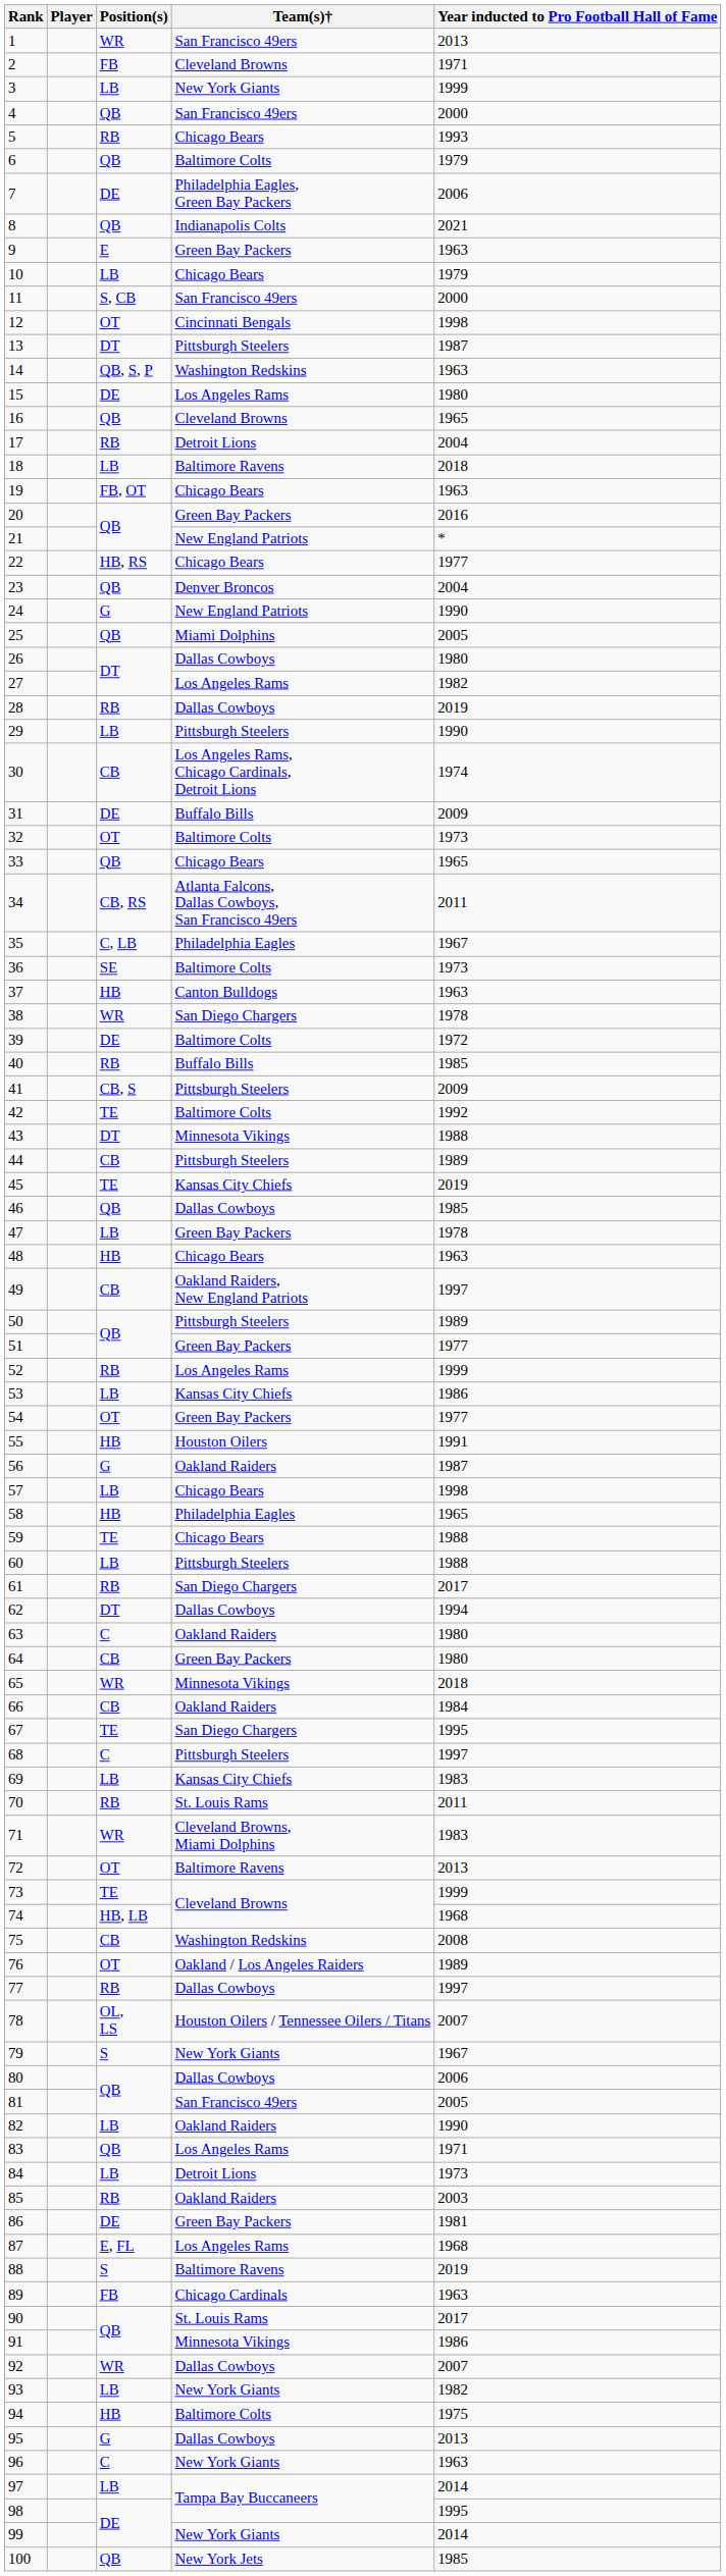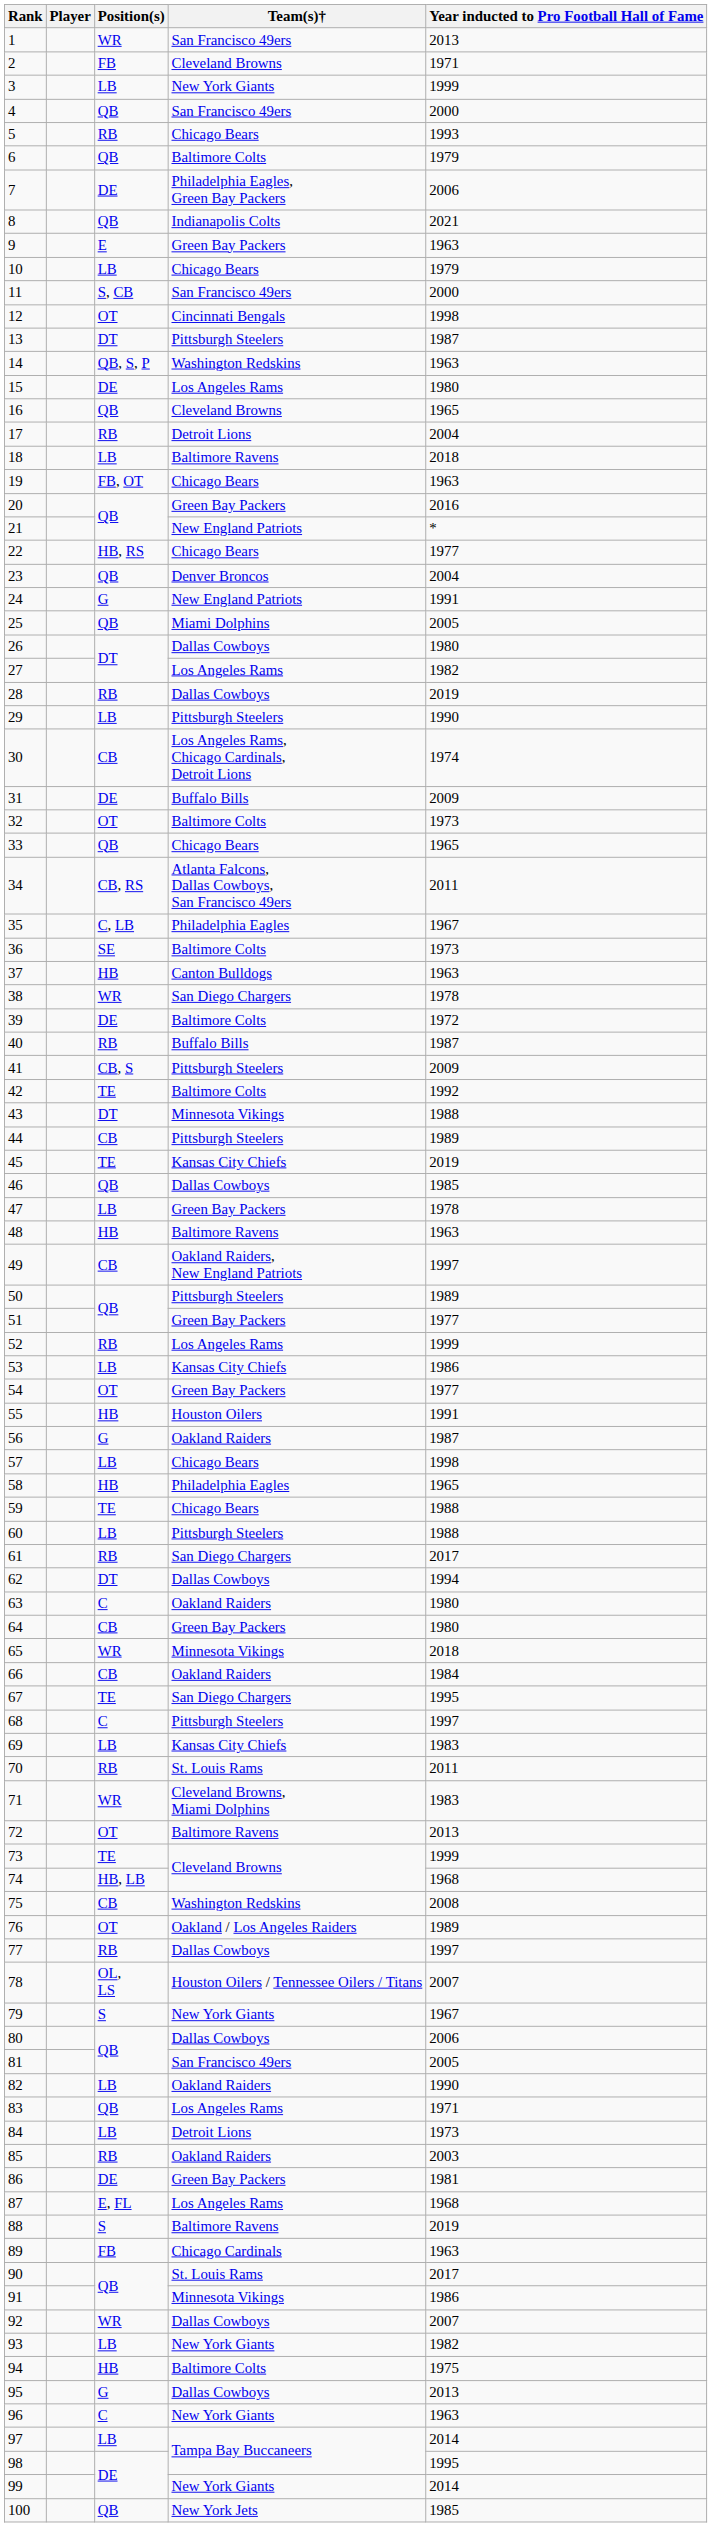24 | Year inducted to Pro Football Hall of Fame: 1990 -> 1991
40 | Year inducted to Pro Football Hall of Fame: 1985 -> 1987
48 | Team(s)†: Chicago Bears -> Baltimore Ravens
